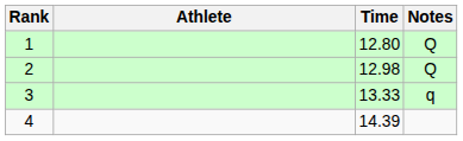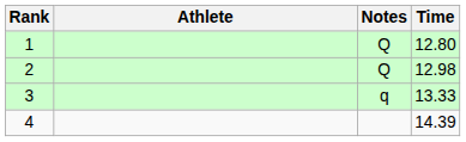columns swapped: Time <-> Notes
